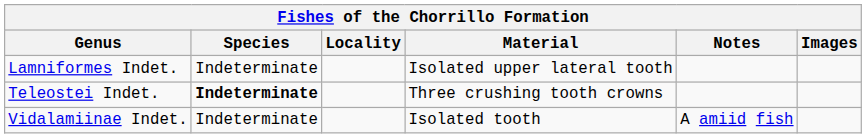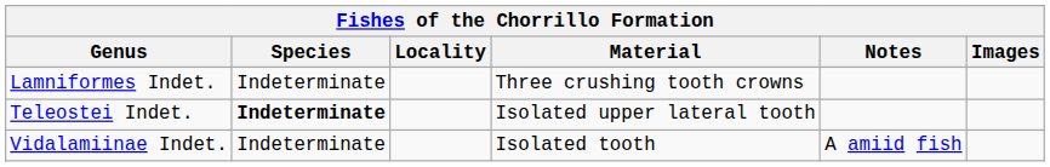Lamniformes Indet. | Material: Isolated upper lateral tooth -> Three crushing tooth crowns
Teleostei Indet. | Material: Three crushing tooth crowns -> Isolated upper lateral tooth
